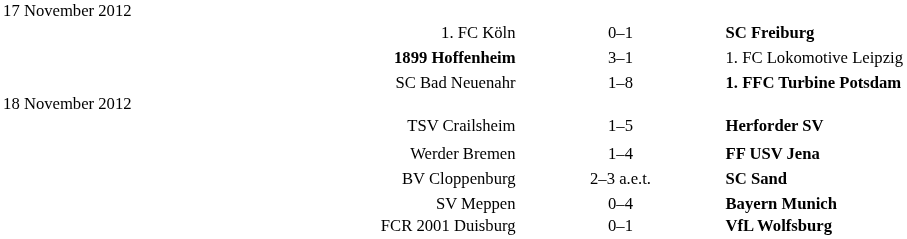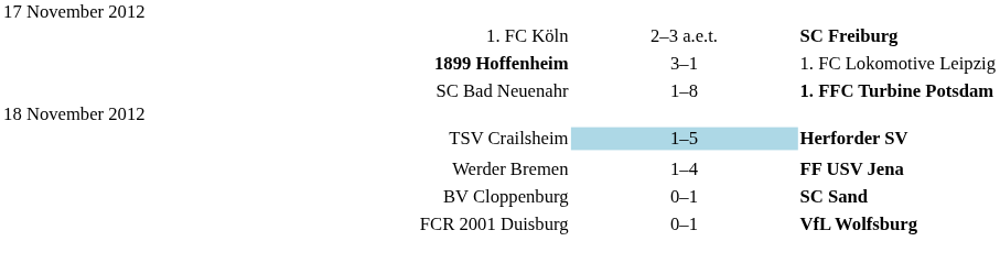1. FC Köln | column 2: 0–1 -> 2–3 a.e.t.
TSV Crailsheim | column 2: no background -> lightblue background
BV Cloppenburg | column 2: 2–3 a.e.t. -> 0–1
- row: SV Meppen | 0–4 | Bayern Munich
